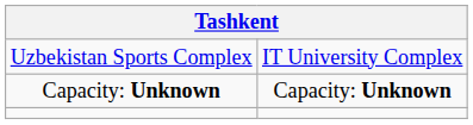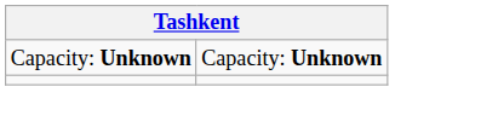- row: Uzbekistan Sports Complex | IT University Complex
